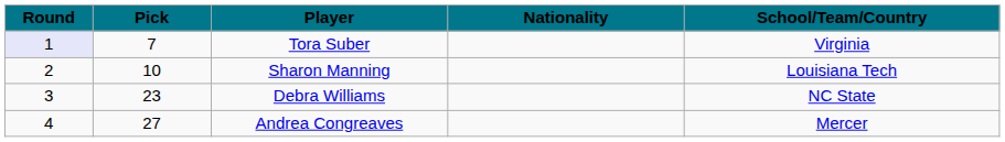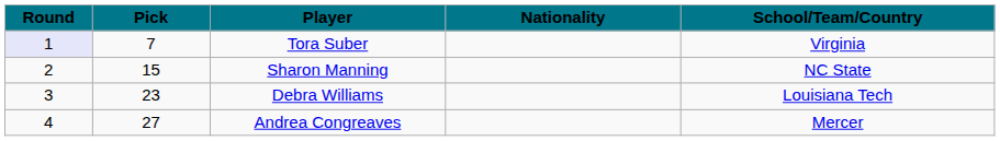Sharon Manning | Pick: 10 -> 15
Sharon Manning | School/Team/Country: Louisiana Tech -> NC State
Debra Williams | School/Team/Country: NC State -> Louisiana Tech
